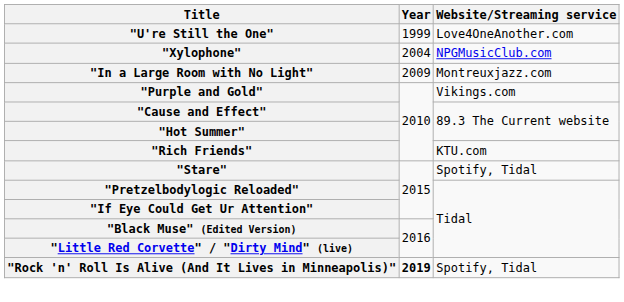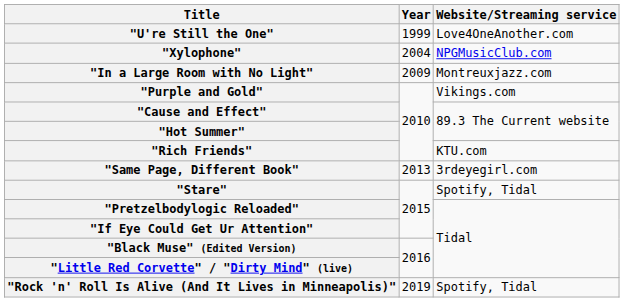+ row: "Same Page, Different Book" | 2013 | 3rdeyegirl.com
"Rock 'n' Roll Is Alive (And It Lives in Minneapolis)" | Year: bold -> normal
